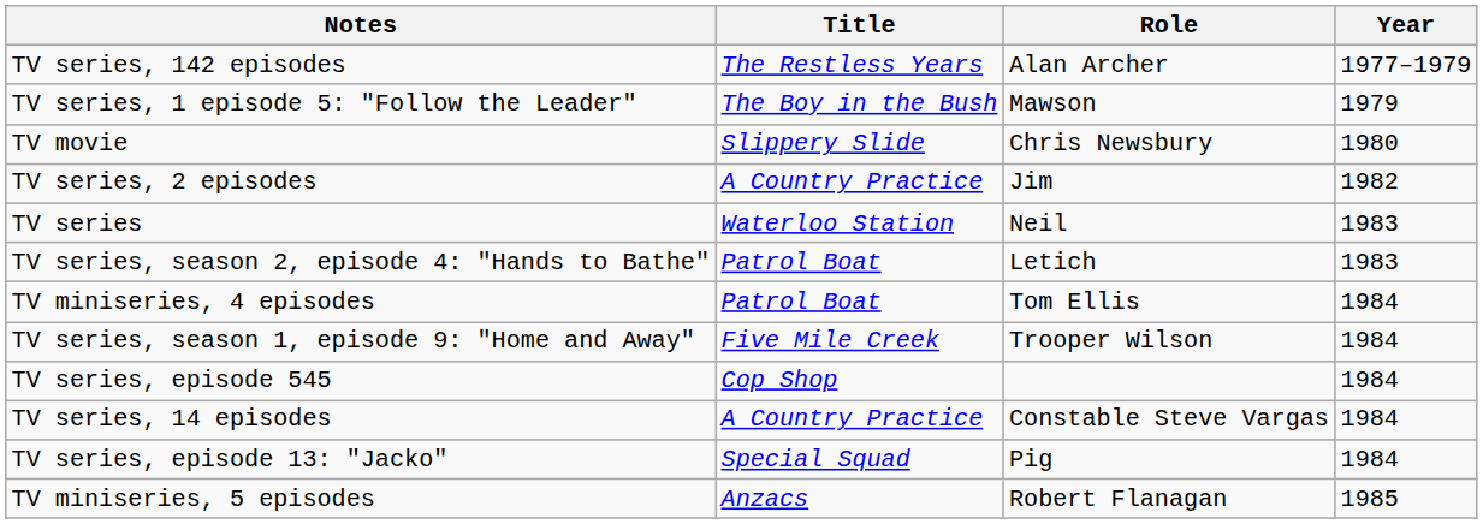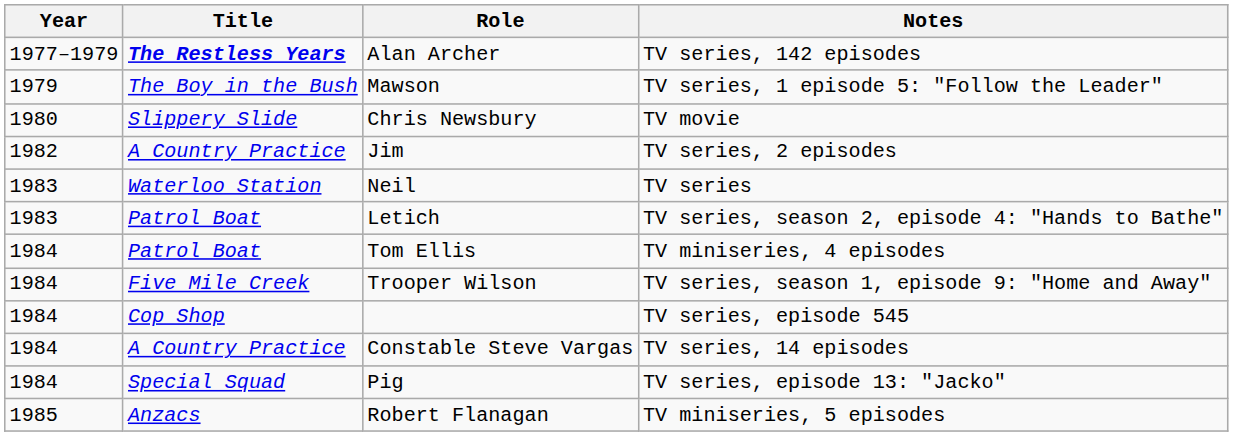columns swapped: Year <-> Notes
Alan Archer | Title: normal -> bold
